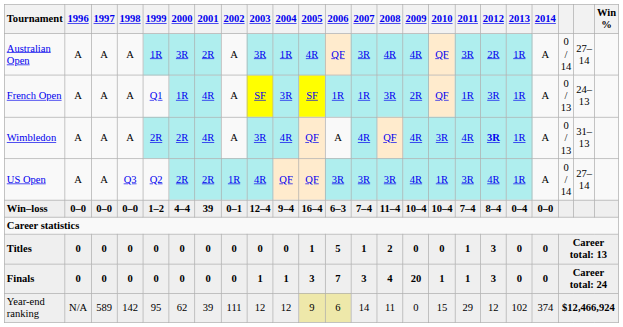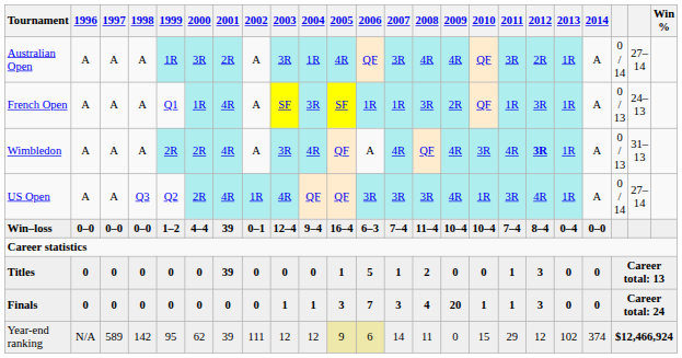US Open | 2001: 2R -> 4R
Titles | 2001: 0 -> 39
